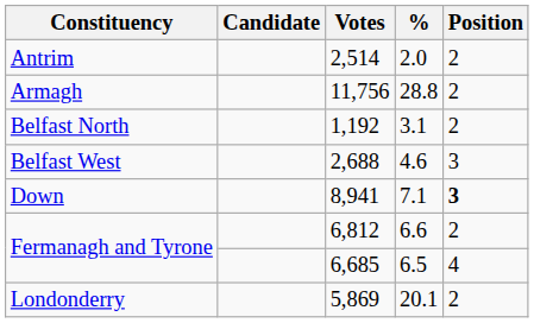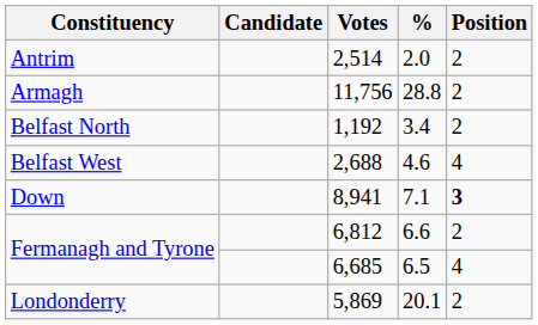1,192 | %: 3.1 -> 3.4
2,688 | Position: 3 -> 4
